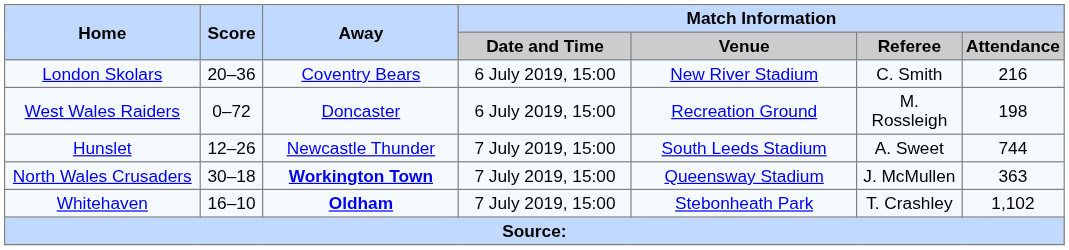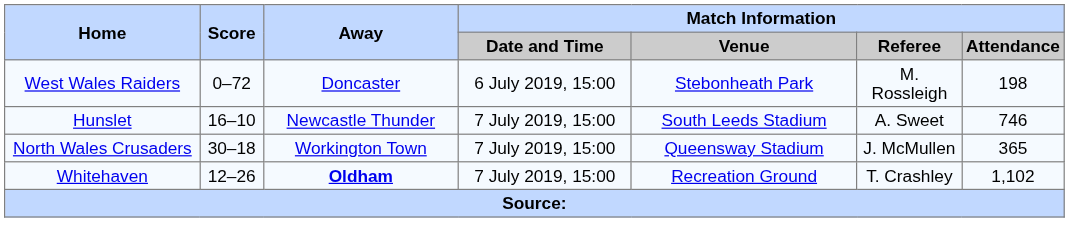- row: London Skolars | 20–36 | Coventry Bears | 6 July 2019, 15:00 | New River Stadium | C. Smith | 216
West Wales Raiders | Match Information / Venue: Recreation Ground -> Stebonheath Park
Hunslet | Score: 12–26 -> 16–10
Hunslet | Match Information / Attendance: 744 -> 746
North Wales Crusaders | Away: bold -> normal
North Wales Crusaders | Match Information / Attendance: 363 -> 365
Whitehaven | Score: 16–10 -> 12–26
Whitehaven | Match Information / Venue: Stebonheath Park -> Recreation Ground
